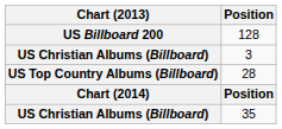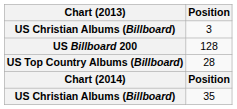rows swapped: 128 <-> 3
